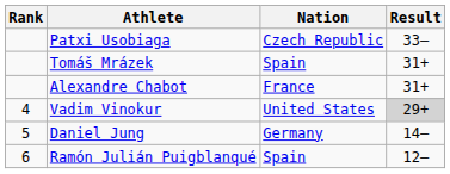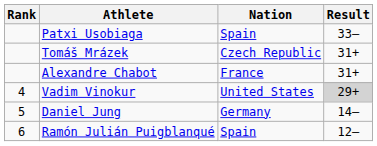Patxi Usobiaga | Nation: Czech Republic -> Spain
Tomáš Mrázek | Nation: Spain -> Czech Republic
